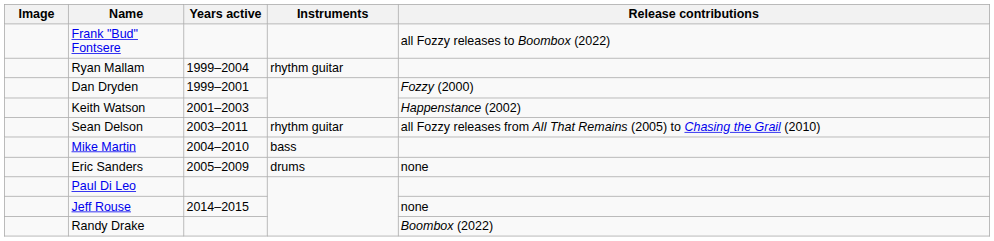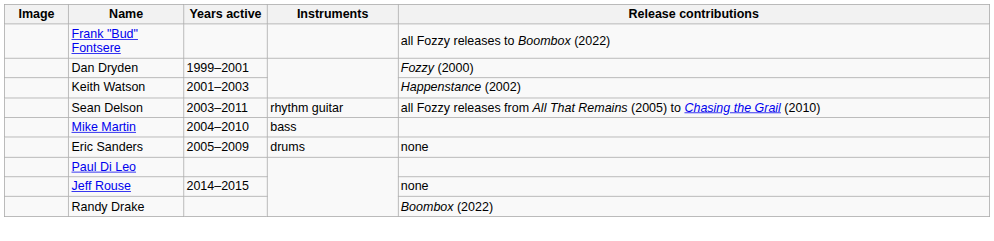- row: Ryan Mallam | 1999–2004 | rhythm guitar
